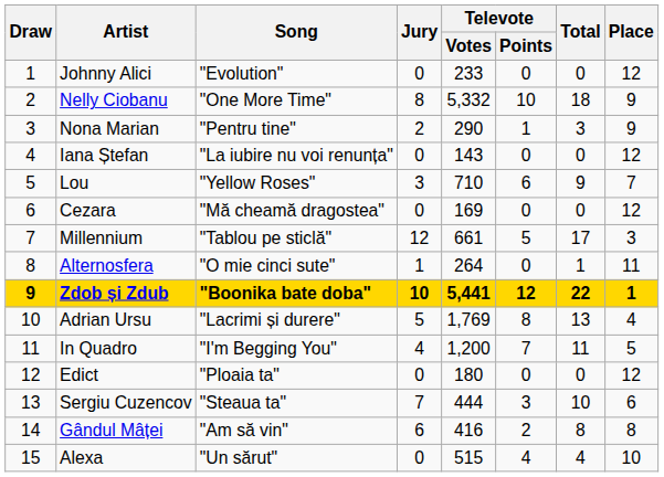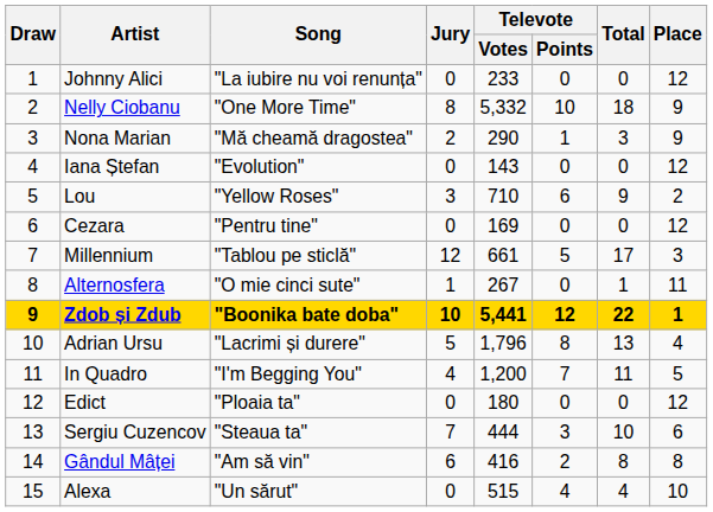Johnny Alici | Song: "Evolution" -> "La iubire nu voi renunța"
Nona Marian | Song: "Pentru tine" -> "Mă cheamă dragostea"
Iana Ștefan | Song: "La iubire nu voi renunța" -> "Evolution"
Lou | Place: 7 -> 2
Cezara | Song: "Mă cheamă dragostea" -> "Pentru tine"
Alternosfera | Televote / Votes: 264 -> 267
Adrian Ursu | Televote / Votes: 1,769 -> 1,796
